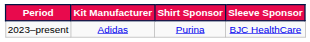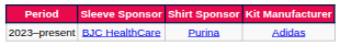columns swapped: Kit Manufacturer <-> Sleeve Sponsor
